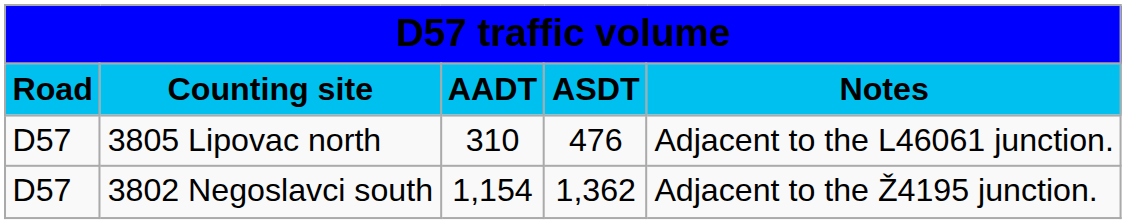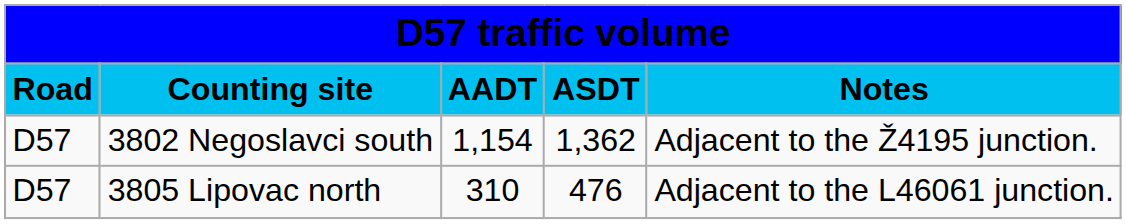rows swapped: 3802 Negoslavci south <-> 3805 Lipovac north
